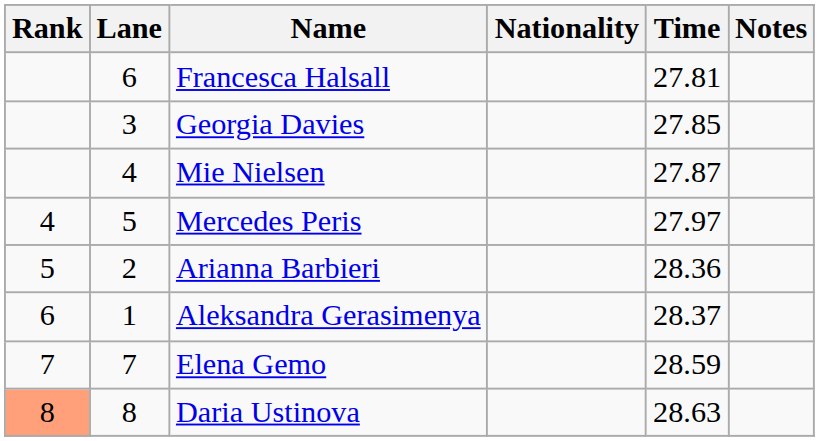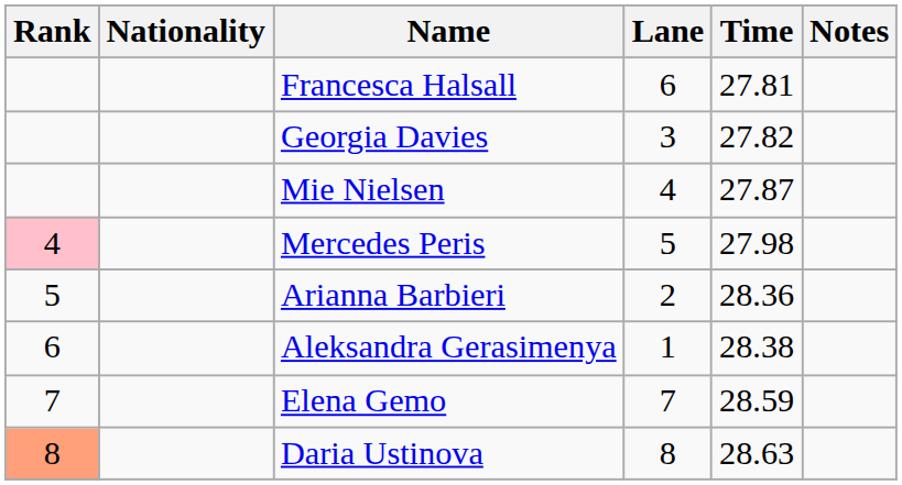columns swapped: Lane <-> Nationality
Georgia Davies | Time: 27.85 -> 27.82
Mercedes Peris | Rank: no background -> pink background
Mercedes Peris | Time: 27.97 -> 27.98
Aleksandra Gerasimenya | Time: 28.37 -> 28.38
